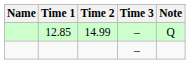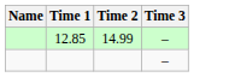- column: Note | Q
